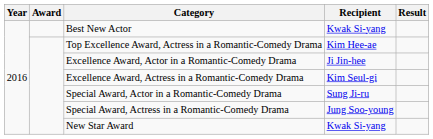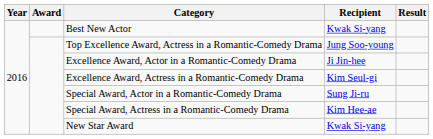Top Excellence Award, Actress in a Romantic-Comedy Drama | Recipient: Kim Hee-ae -> Jung Soo-young
Special Award, Actress in a Romantic-Comedy Drama | Recipient: Jung Soo-young -> Kim Hee-ae
